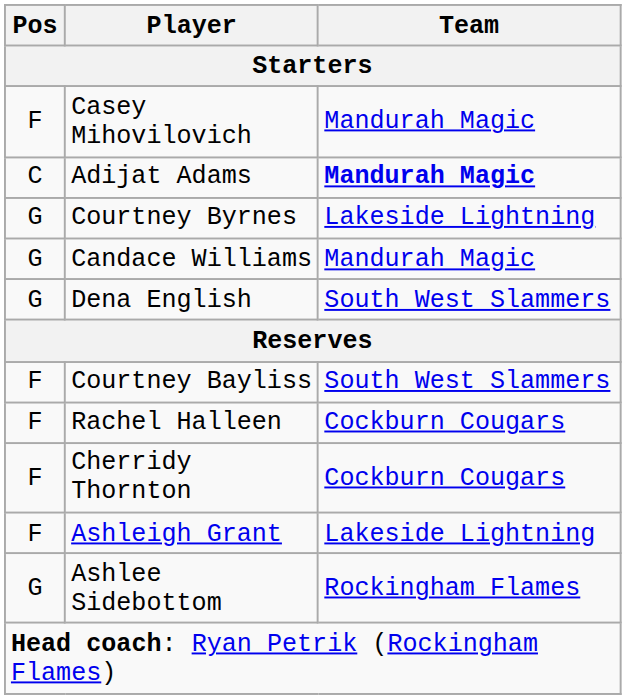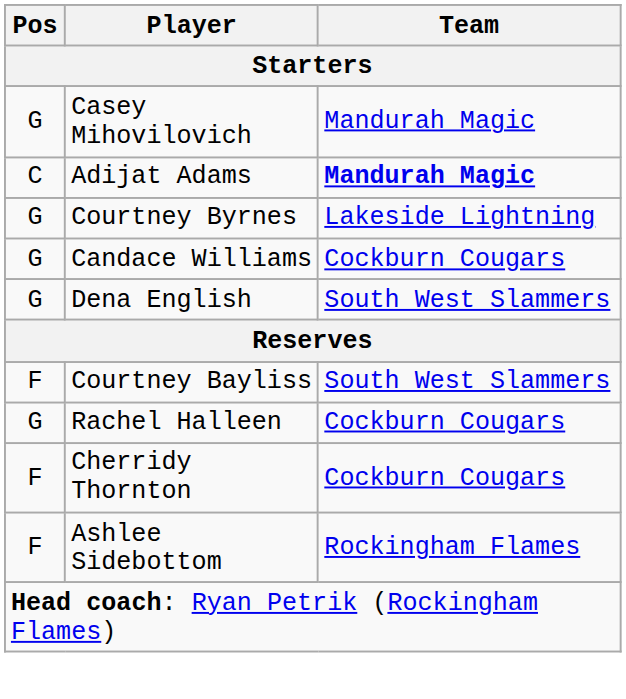Casey Mihovilovich | Pos: F -> G
Candace Williams | Team: Mandurah Magic -> Cockburn Cougars
Rachel Halleen | Pos: F -> G
- row: F | Ashleigh Grant | Lakeside Lightning
Ashlee Sidebottom | Pos: G -> F
